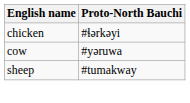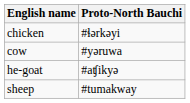+ row: he-goat | #aʧikyə
